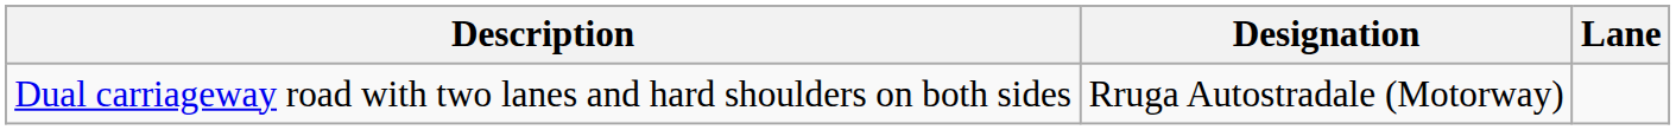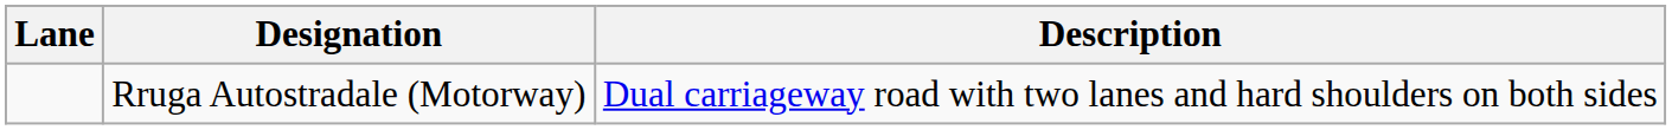columns swapped: Lane <-> Description
